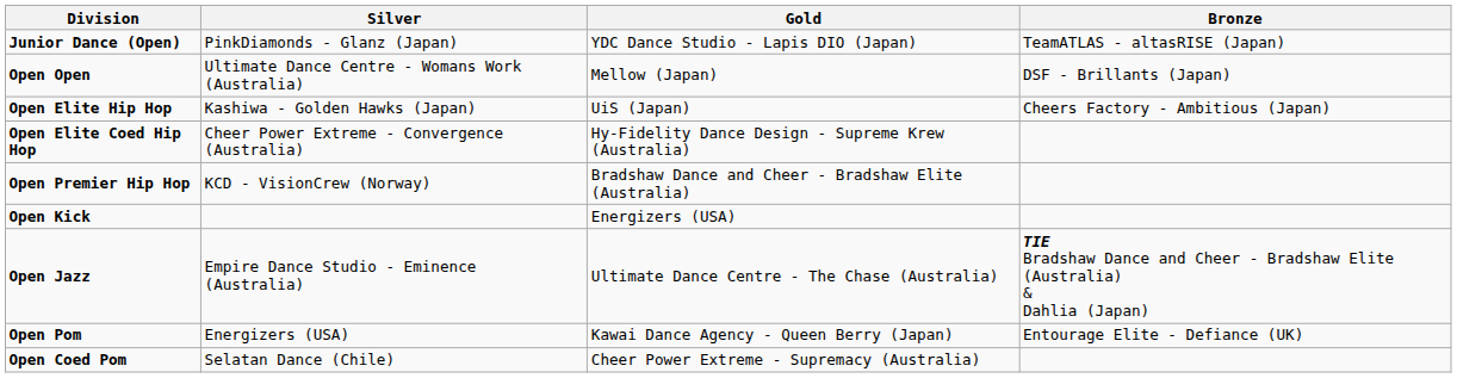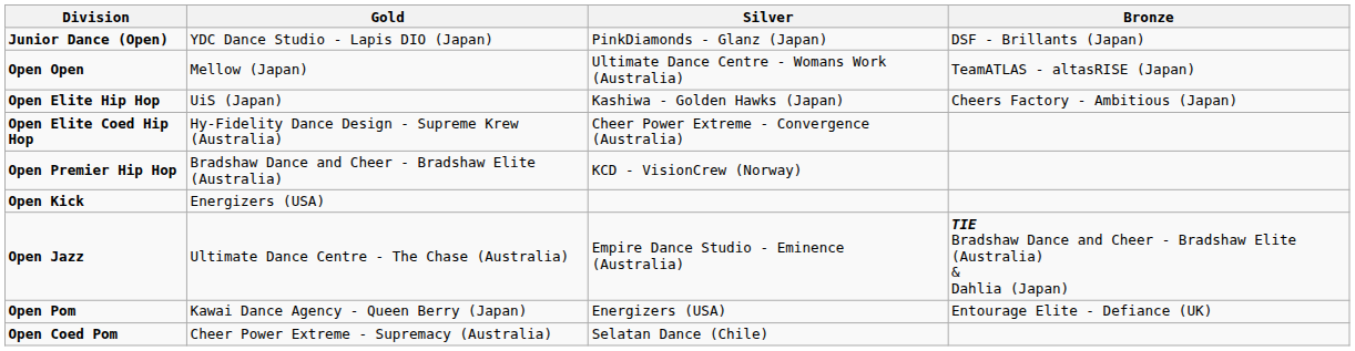columns swapped: Gold <-> Silver
Junior Dance (Open) | Bronze: TeamATLAS - altasRISE (Japan) -> DSF - Brillants (Japan)
Open Open | Bronze: DSF - Brillants (Japan) -> TeamATLAS - altasRISE (Japan)
